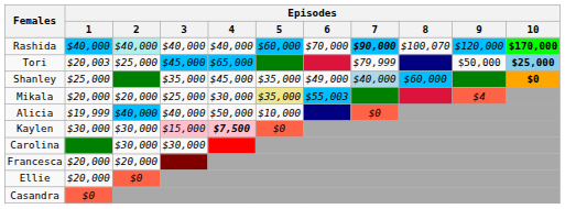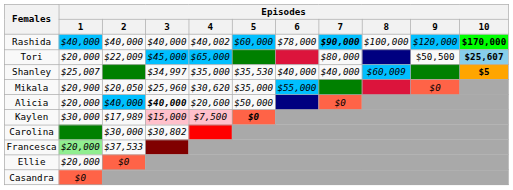Rashida | Episodes / 2: paleturquoise background -> no background
Rashida | Episodes / 4: $40,000 -> $40,002
Rashida | Episodes / 6: $70,000 -> $78,000
Rashida | Episodes / 8: $100,070 -> $100,000
Tori | Episodes / 1: $20,003 -> $20,000
Tori | Episodes / 2: $25,000 -> $22,009
Tori | Episodes / 7: $79,999 -> $80,000
Tori | Episodes / 9: $50,000 -> $50,500
Tori | Episodes / 10: $25,000 -> $25,607
Shanley | Episodes / 1: $25,000 -> $25,007
Shanley | Episodes / 3: $35,000 -> $34,997
Shanley | Episodes / 4: $45,000 -> $35,000
Shanley | Episodes / 5: $35,000 -> $35,530
Shanley | Episodes / 6: $49,000 -> $40,000
Shanley | Episodes / 7: lightblue background -> no background
Shanley | Episodes / 8: $60,000 -> $60,009
Shanley | Episodes / 10: $0 -> $5
Mikala | Episodes / 1: $20,000 -> $20,900
Mikala | Episodes / 2: $20,000 -> $20,050
Mikala | Episodes / 3: $25,000 -> $25,960
Mikala | Episodes / 4: $30,000 -> $30,620
Mikala | Episodes / 5: khaki background -> no background
Mikala | Episodes / 6: $55,003 -> $55,000
Mikala | Episodes / 9: $4 -> $0
Alicia | Episodes / 1: $19,999 -> $20,000
Alicia | Episodes / 3: normal -> bold
Alicia | Episodes / 4: $50,000 -> $20,600
Alicia | Episodes / 5: $10,000 -> $50,000
Kaylen | Episodes / 2: $30,000 -> $17,989
Kaylen | Episodes / 4: bold -> normal
Kaylen | Episodes / 5: normal -> bold
Carolina | Episodes / 3: $30,000 -> $30,802
Francesca | Episodes / 1: no background -> lightgreen background
Francesca | Episodes / 2: $20,000 -> $37,533
